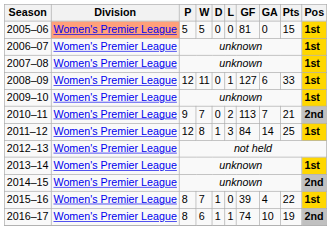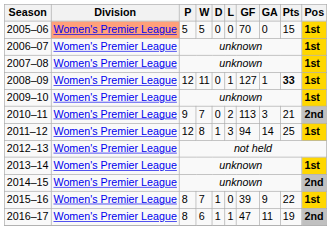2005–06 | GF: 81 -> 70
2008–09 | GA: 6 -> 1
2008–09 | Pts: normal -> bold
2010–11 | GA: 7 -> 3
2011–12 | GF: 84 -> 94
2015–16 | GA: 4 -> 9
2016–17 | GF: 74 -> 47
2016–17 | GA: 10 -> 11
